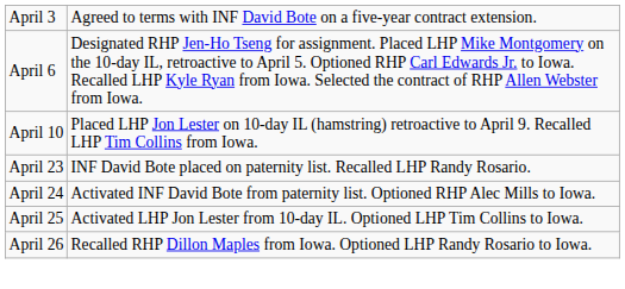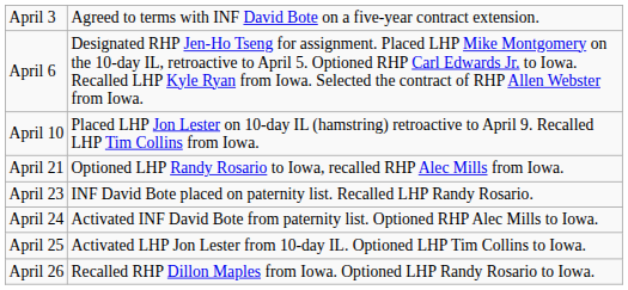+ row: April 21 | Optioned LHP Randy Rosario to Iowa, recalled RHP Alec Mills from Iowa.
